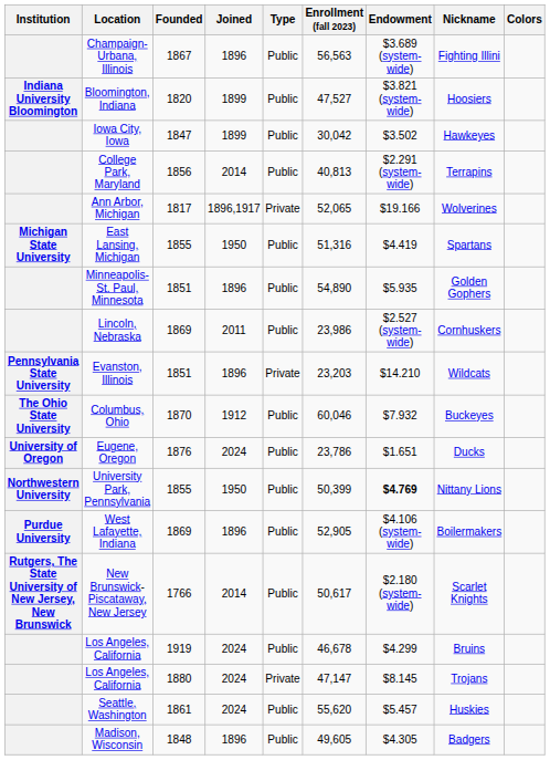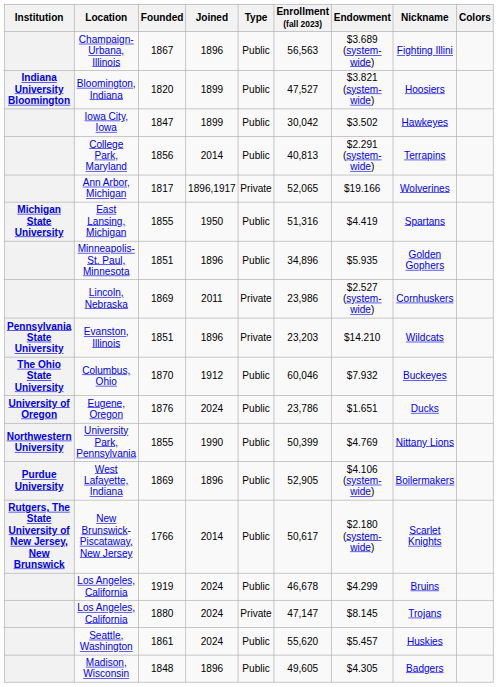Minneapolis-St. Paul, Minnesota | Enrollment (fall 2023): 54,890 -> 34,896
Lincoln, Nebraska | Type: Public -> Private
University Park, Pennsylvania | Joined: 1950 -> 1990
University Park, Pennsylvania | Endowment: bold -> normal
